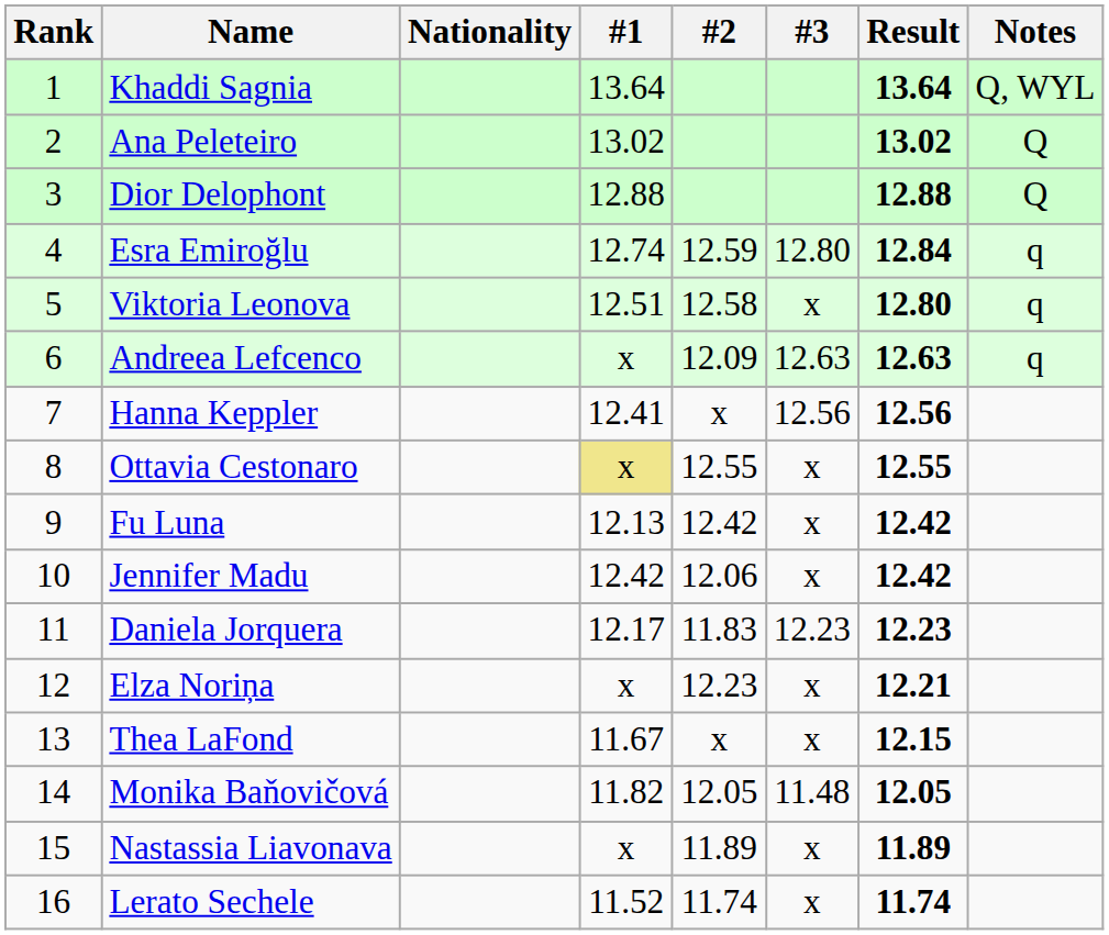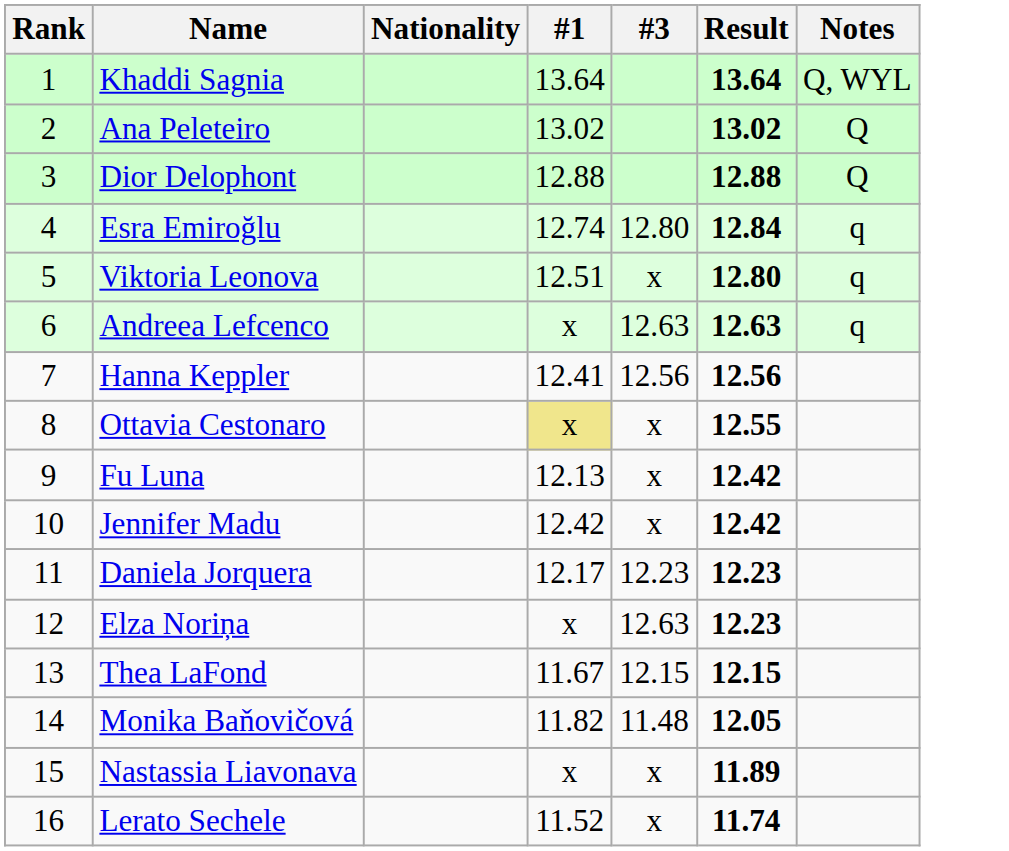- column: #2 | 12.59 | 12.58 | 12.09 | x | 12.55 | 12.42 | 12.06 | 11.83 | 12.23 | x | 12.05 | 11.89 | 11.74
Elza Noriņa | #3: x -> 12.63
Elza Noriņa | Result: 12.21 -> 12.23
Thea LaFond | #3: x -> 12.15
